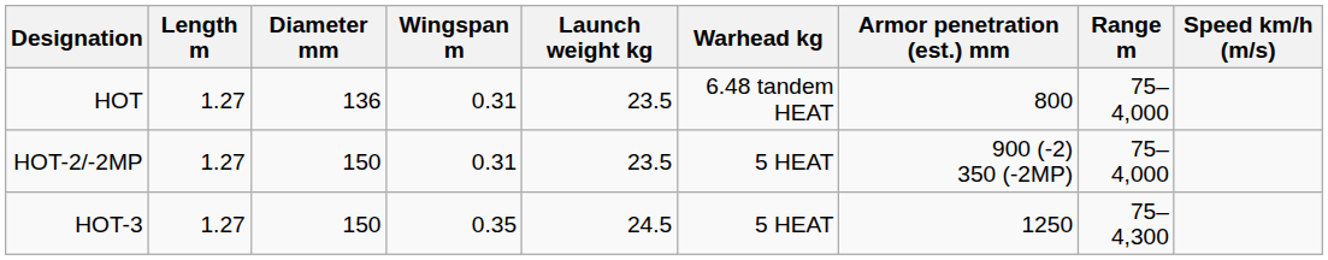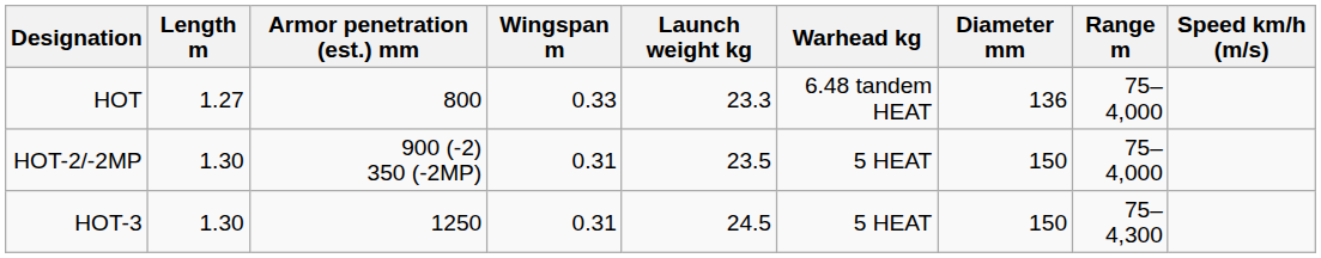columns swapped: Diameter mm <-> Armor penetration (est.) mm
HOT | Wingspan m: 0.31 -> 0.33
HOT | Launch weight kg: 23.5 -> 23.3
HOT-2/-2MP | Length m: 1.27 -> 1.30
HOT-3 | Length m: 1.27 -> 1.30
HOT-3 | Wingspan m: 0.35 -> 0.31
